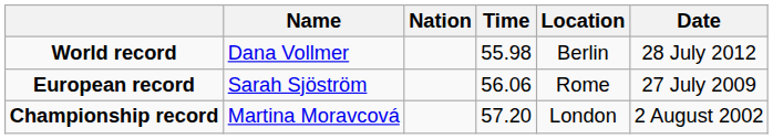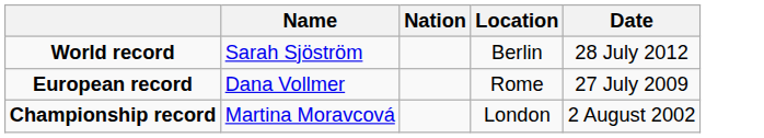- column: Time | 55.98 | 56.06 | 57.20
World record | Name: Dana Vollmer -> Sarah Sjöström
European record | Name: Sarah Sjöström -> Dana Vollmer
